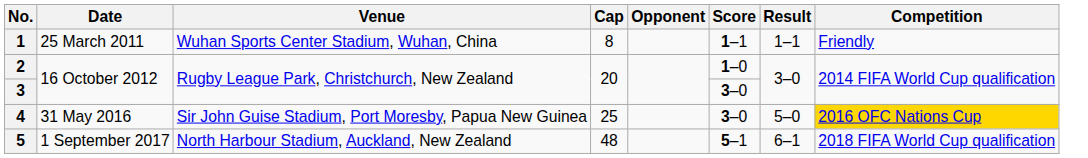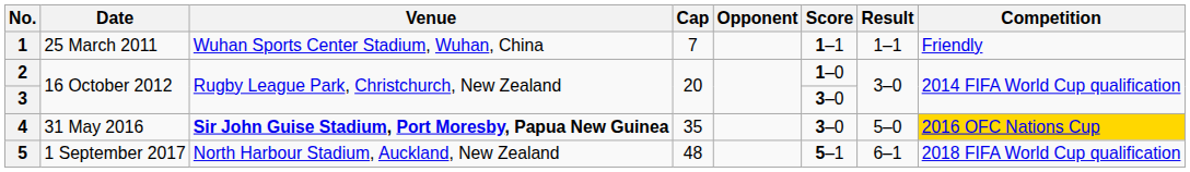1 | Cap: 8 -> 7
4 | Venue: normal -> bold
4 | Cap: 25 -> 35
